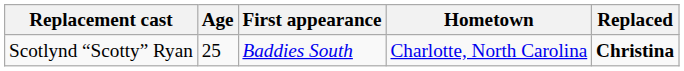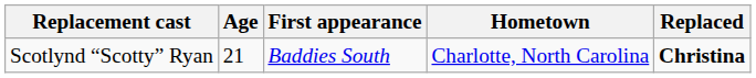Scotlynd “Scotty” Ryan | Age: 25 -> 21
